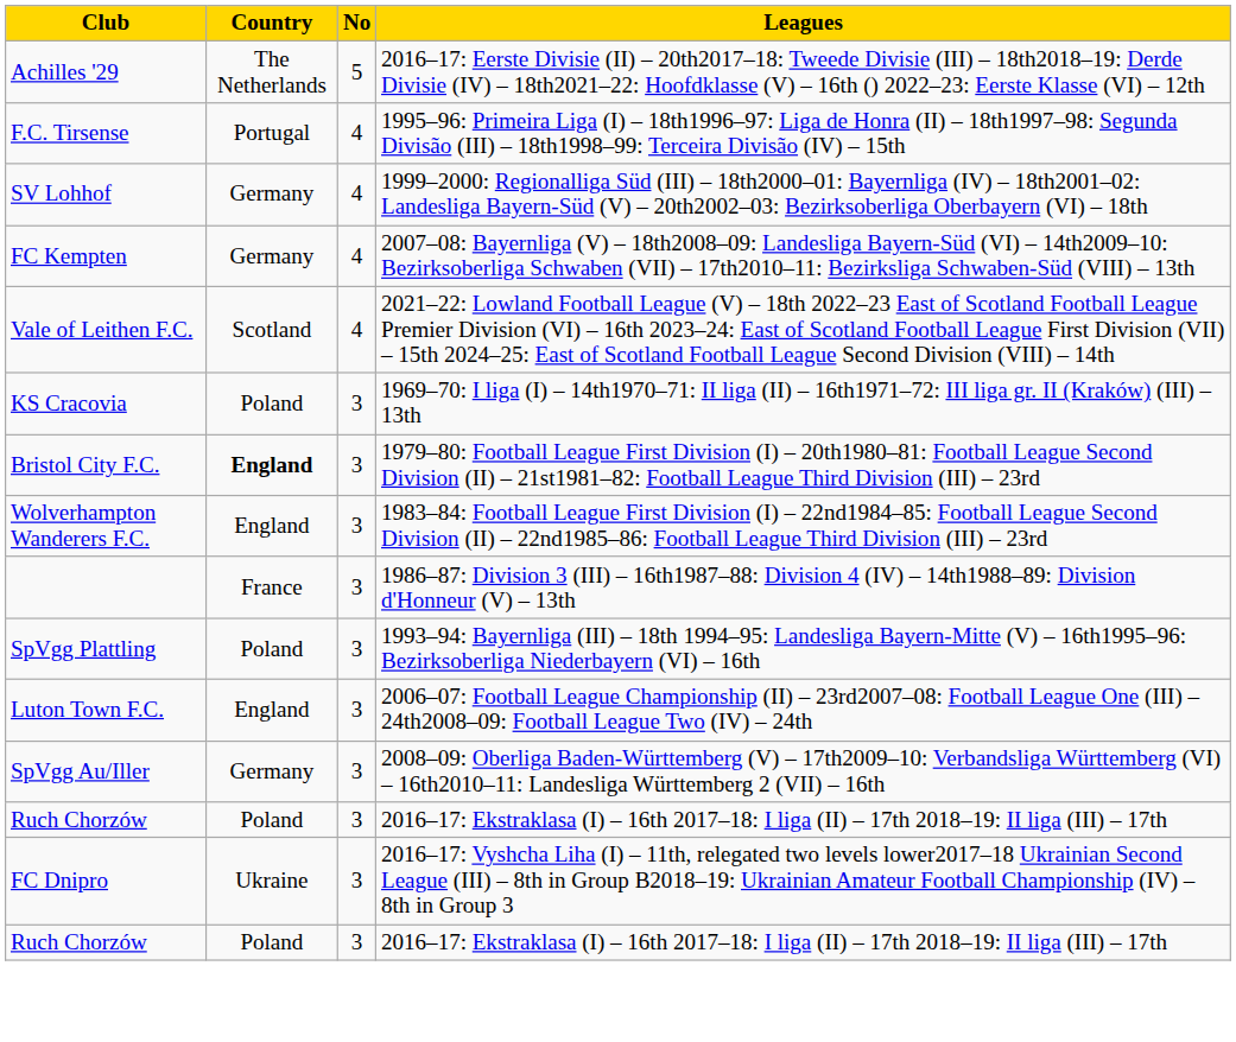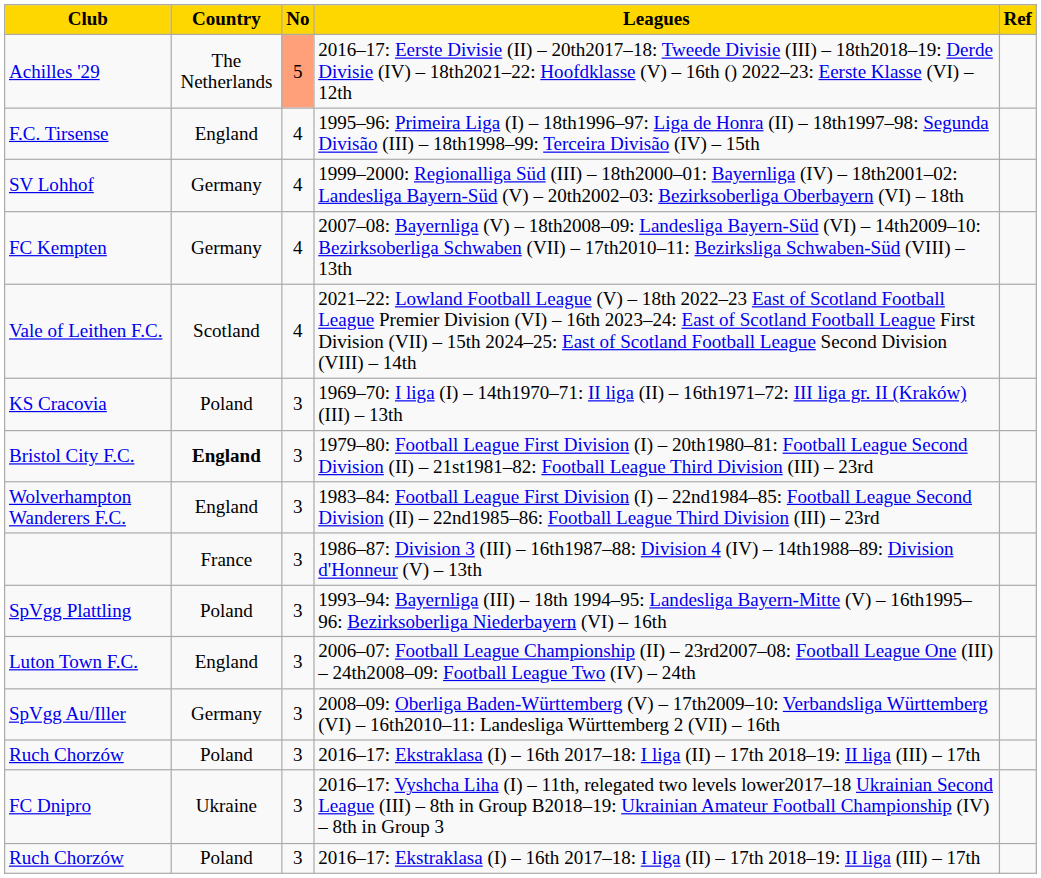+ column: Ref
Achilles '29 | No: no background -> lightsalmon background
F.C. Tirsense | Country: Portugal -> England
